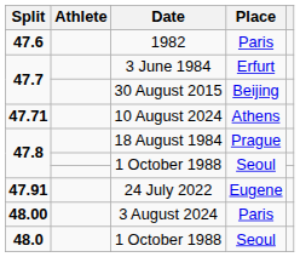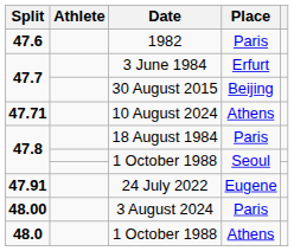18 August 1984 | Place: Prague -> Paris
48.0 / 1 October 1988 | Place: Seoul -> Athens
